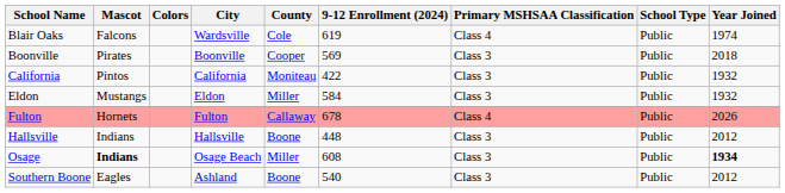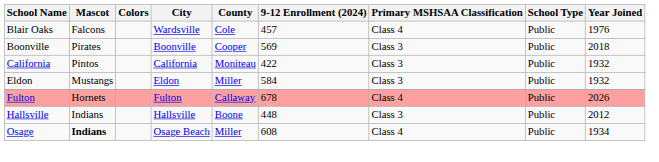Blair Oaks | 9-12 Enrollment (2024): 619 -> 457
Blair Oaks | Year Joined: 1974 -> 1976
Osage | Primary MSHSAA Classification: Class 3 -> Class 4
Osage | Year Joined: bold -> normal
- row: Southern Boone | Eagles | Ashland | Boone | 540 | Class 3 | Public | 2012
